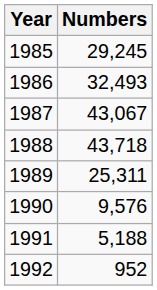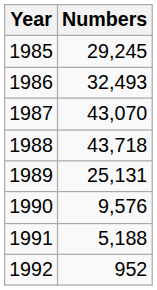1987 | Numbers: 43,067 -> 43,070
1989 | Numbers: 25,311 -> 25,131
